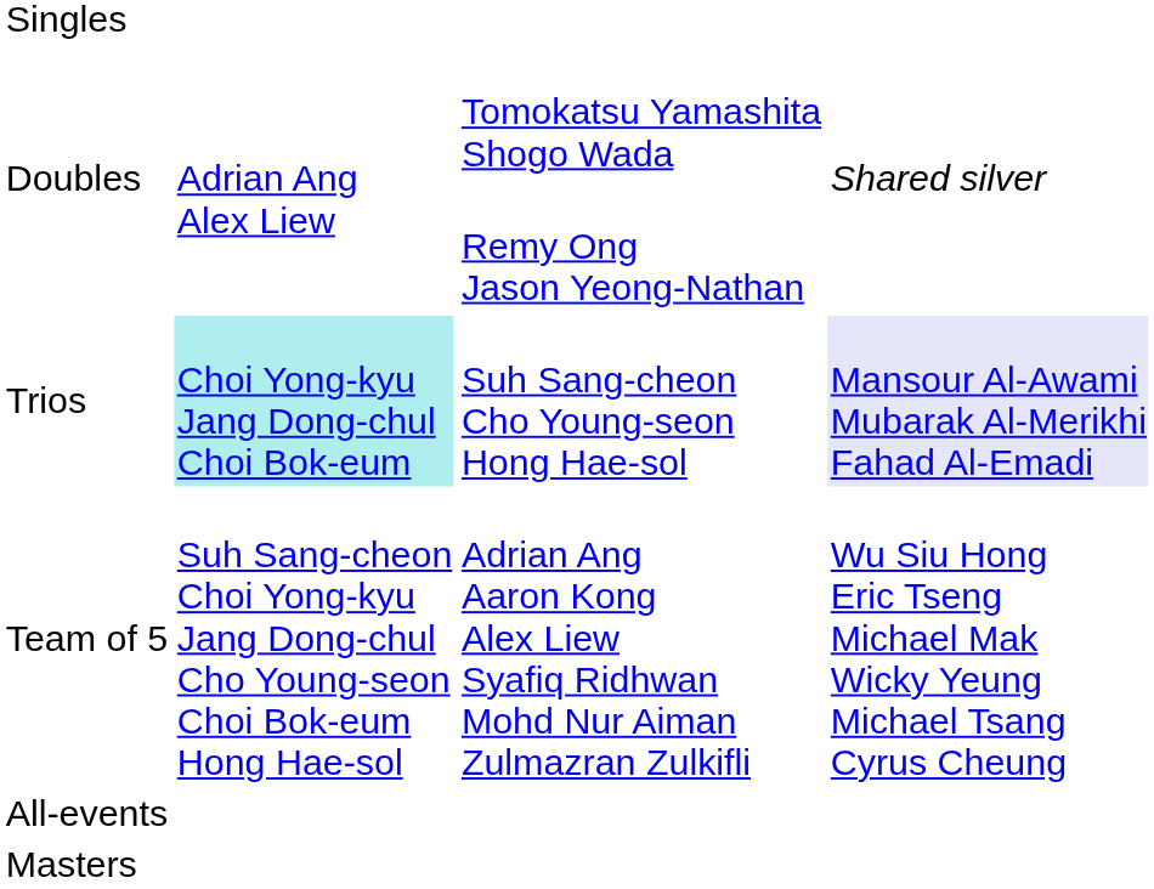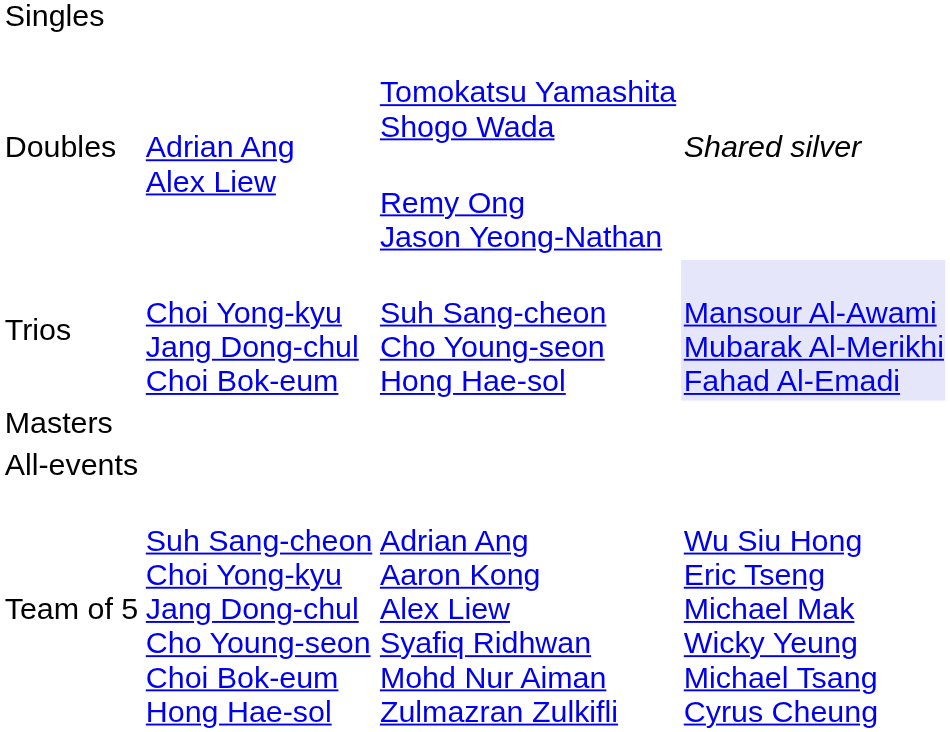Trios | column 2: paleturquoise background -> no background
rows swapped: Team of 5 <-> Masters
